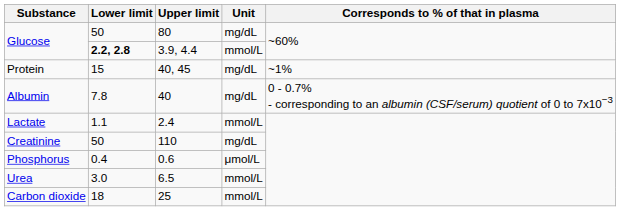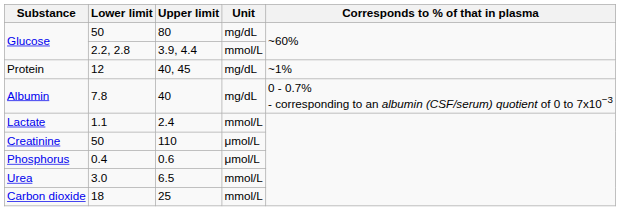3.9, 4.4 | Lower limit: bold -> normal
40, 45 | Lower limit: 15 -> 12
110 | Unit: mg/dL -> μmol/L
